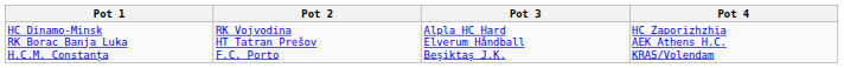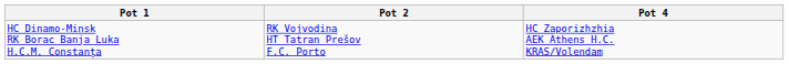- column: Pot 3 | Alpla HC Hard Elverum Håndball Beşiktaş J.K.
